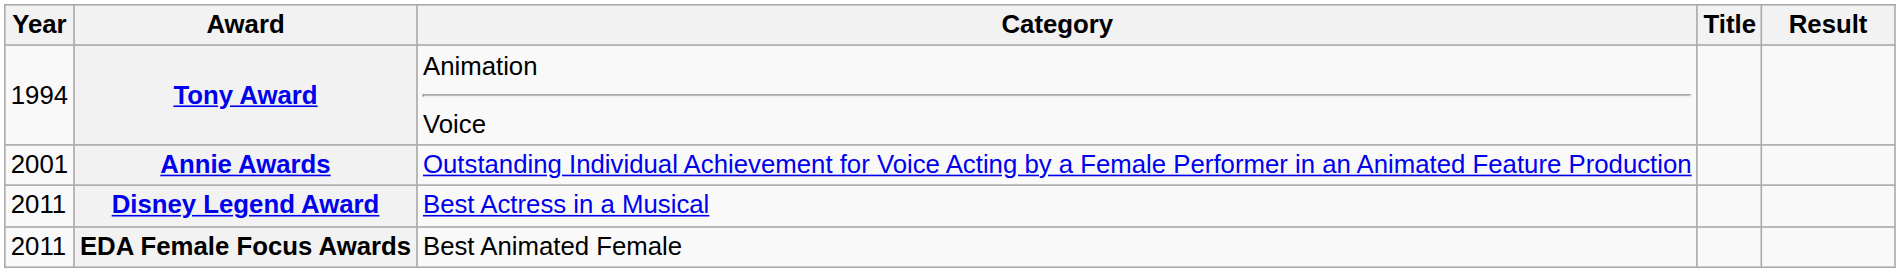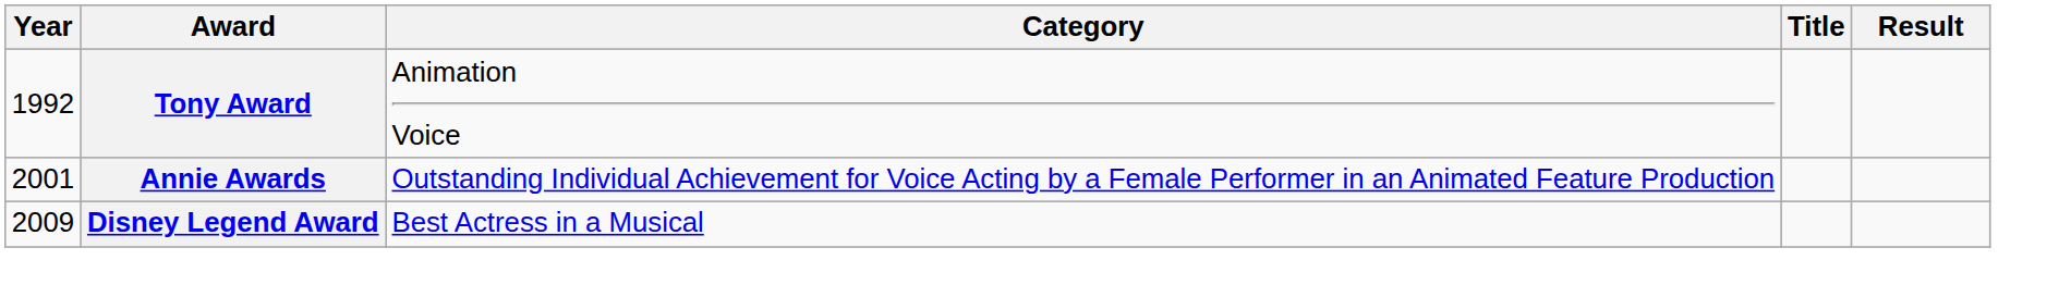Tony Award | Year: 1994 -> 1992
Disney Legend Award | Year: 2011 -> 2009
- row: 2011 | EDA Female Focus Awards | Best Animated Female
